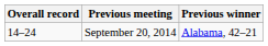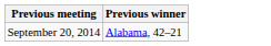- column: Overall record | 14–24
